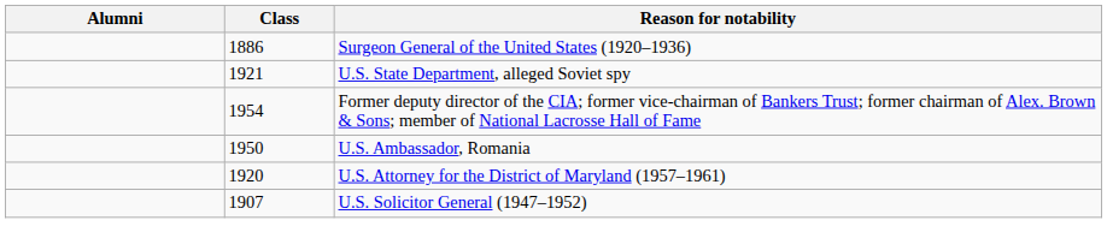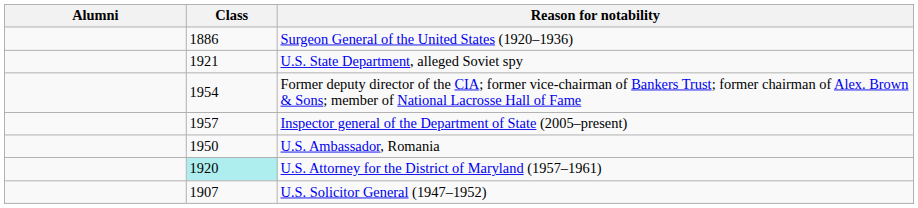+ row: 1957 | Inspector general of the Department of State (2005–present)
U.S. Attorney for the District of Maryland (1957–1961) | Class: no background -> paleturquoise background
